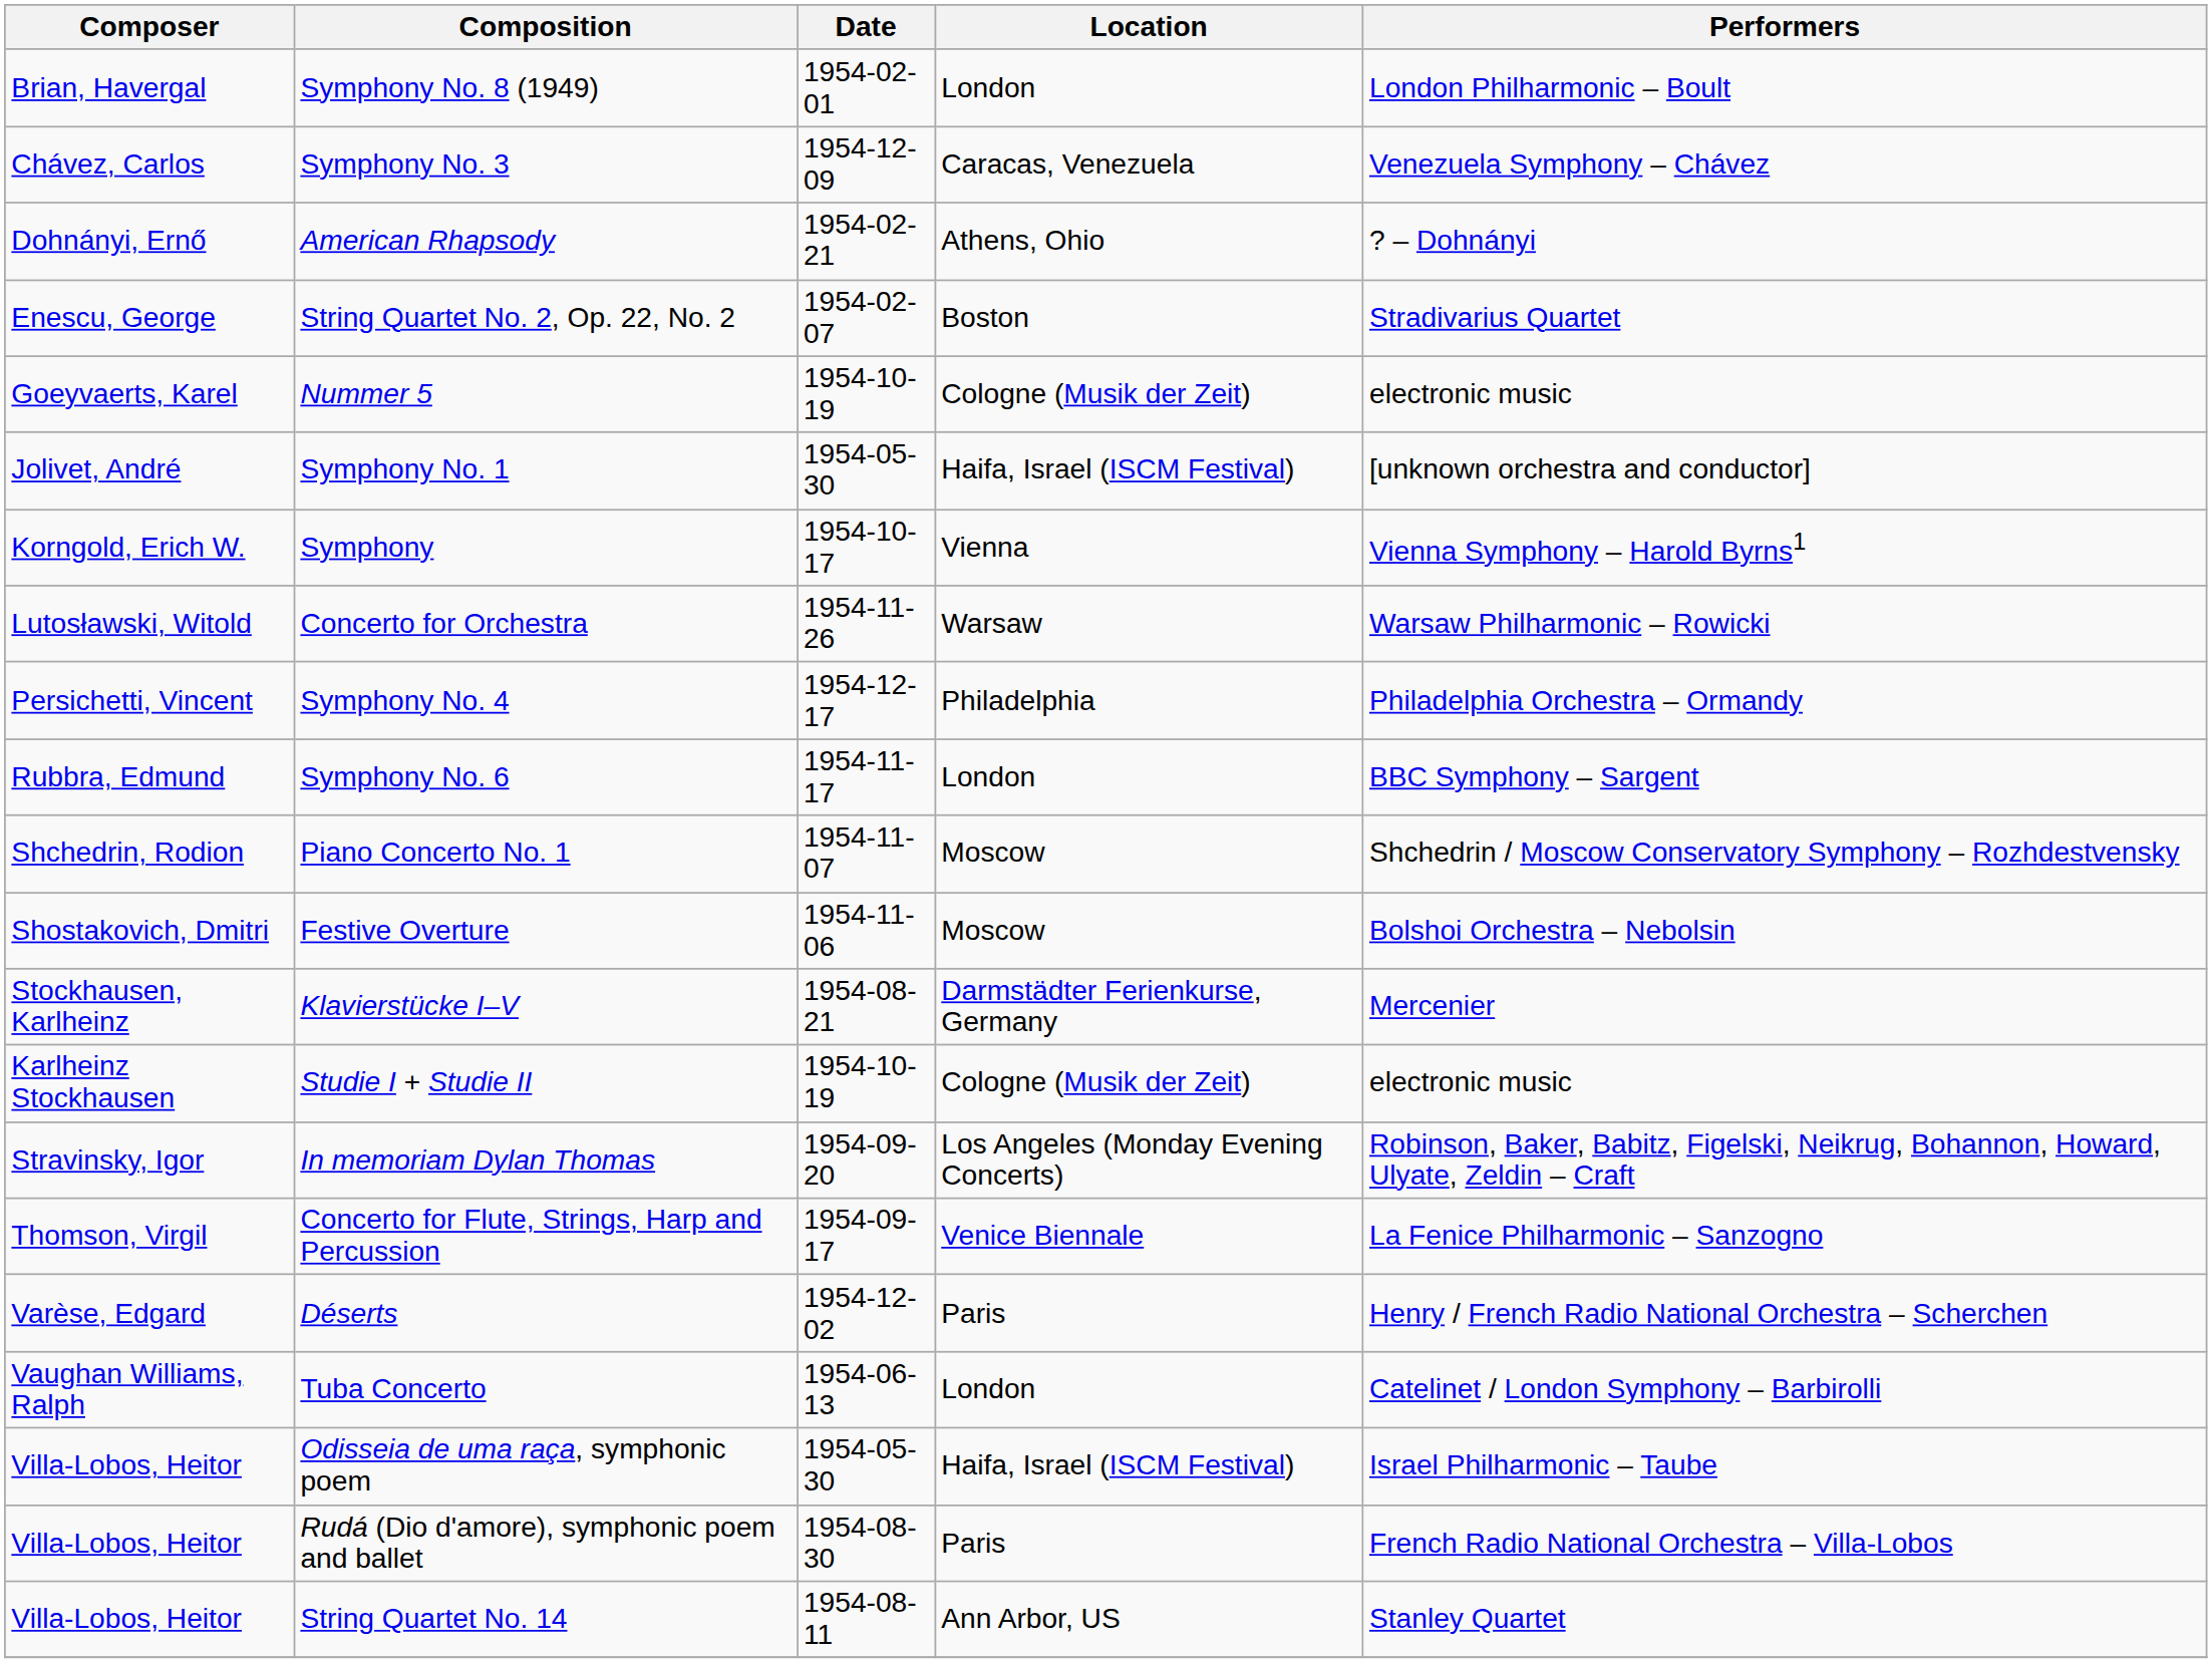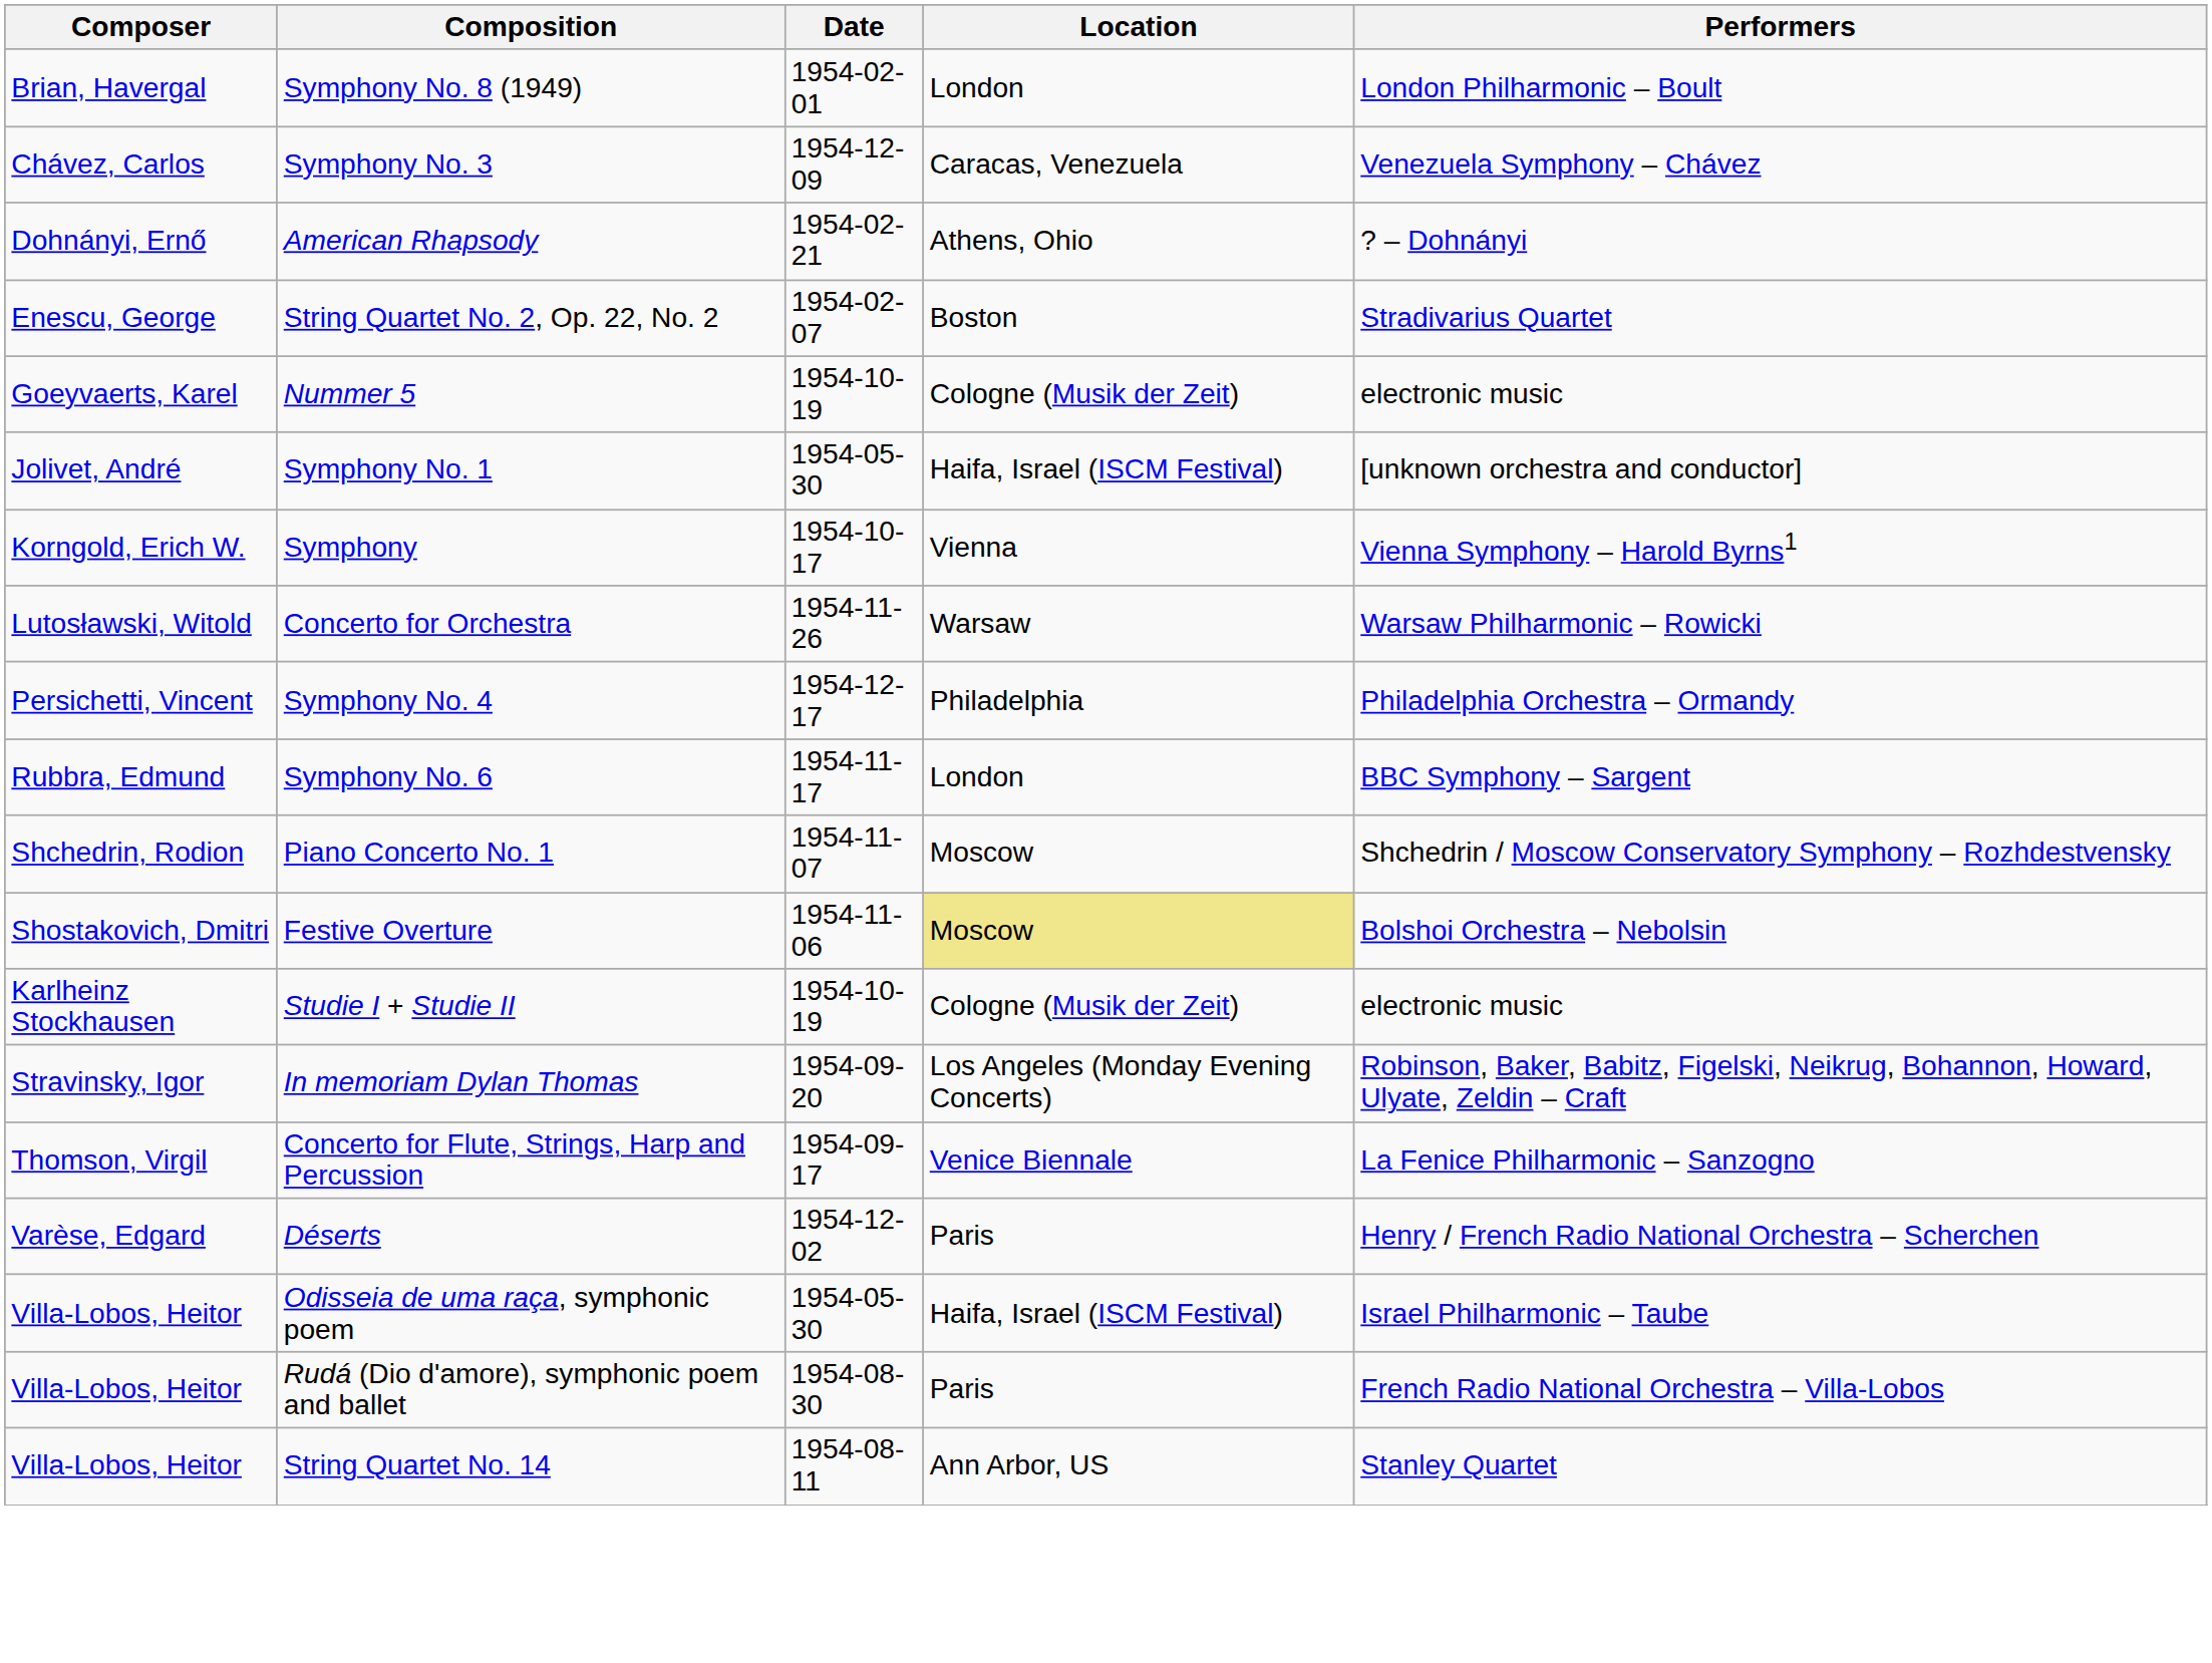Festive Overture | Location: no background -> khaki background
- row: Stockhausen, Karlheinz | Klavierstücke I–V | 1954-08-21 | Darmstädter Ferienkurse, Germany | Mercenier
- row: Vaughan Williams, Ralph | Tuba Concerto | 1954-06-13 | London | Catelinet / London Symphony – Barbirolli
